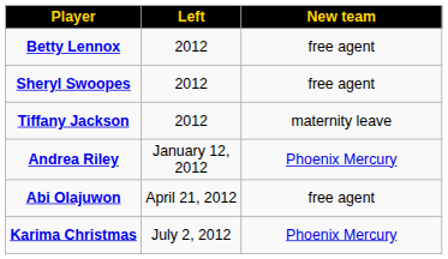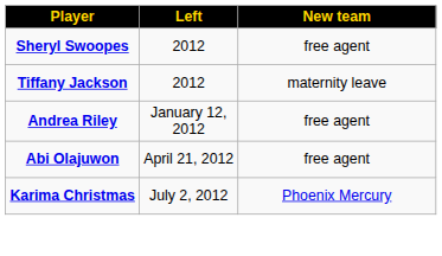- row: Betty Lennox | 2012 | free agent
Andrea Riley | New team: Phoenix Mercury -> free agent
